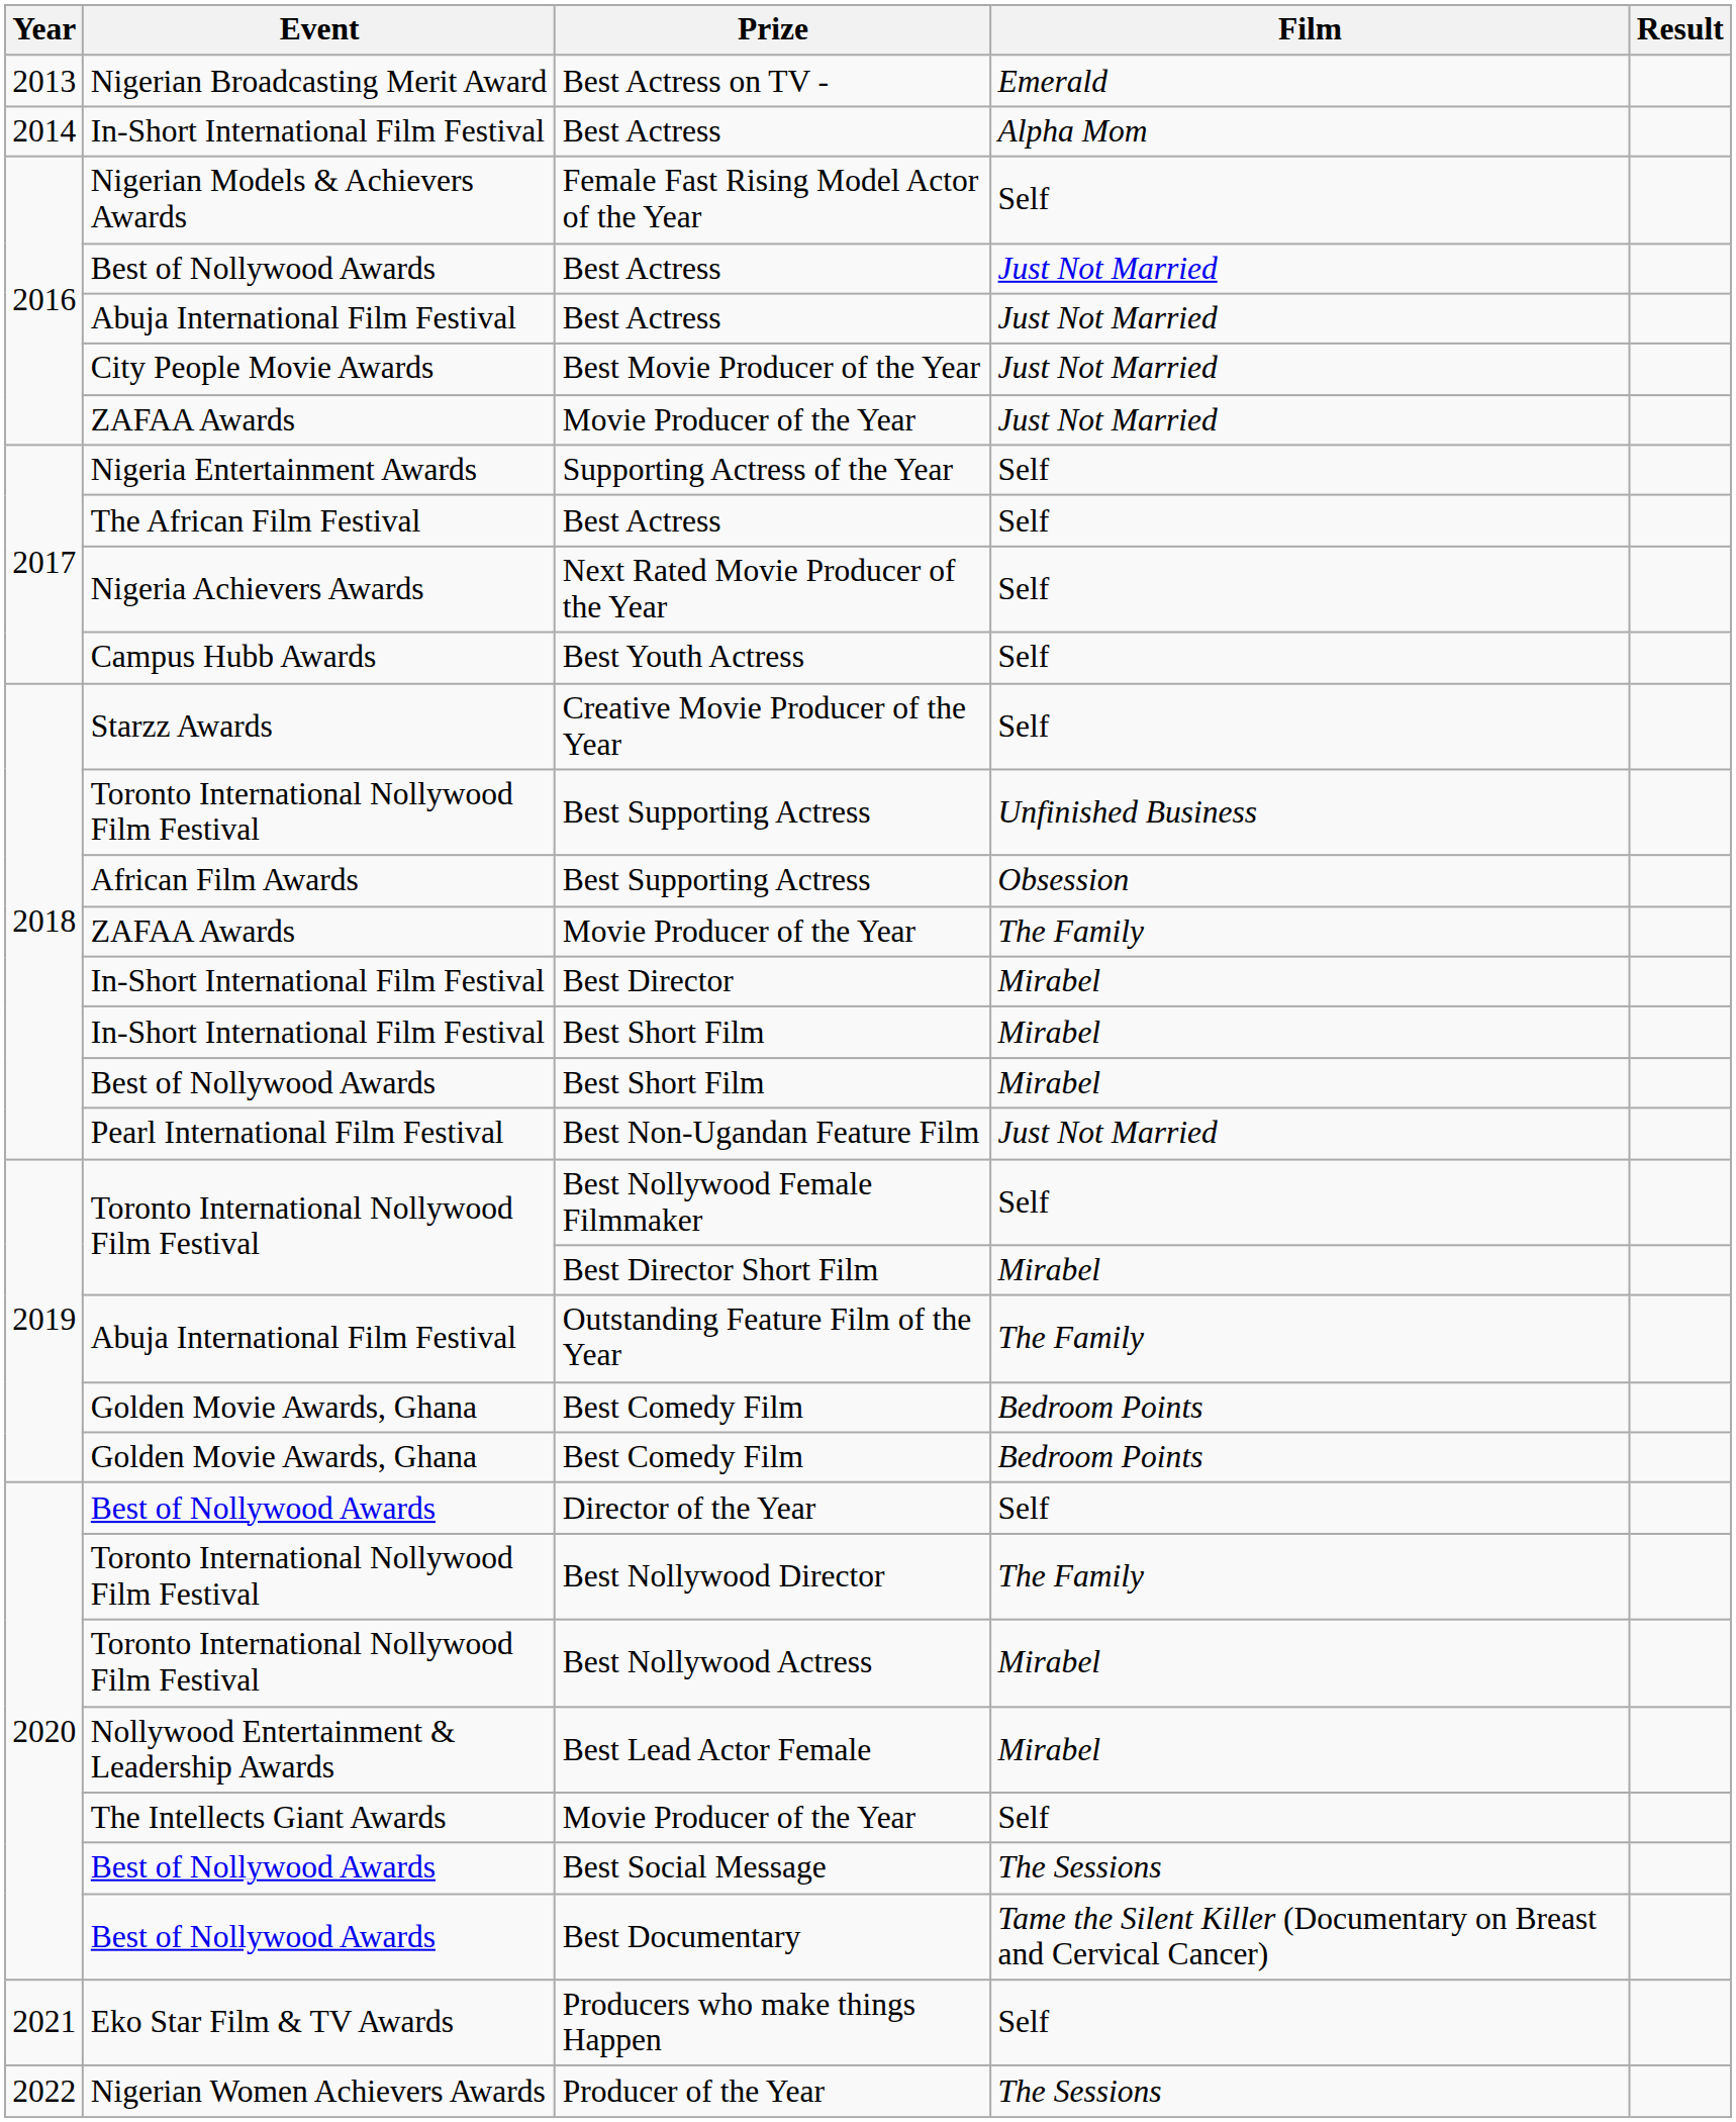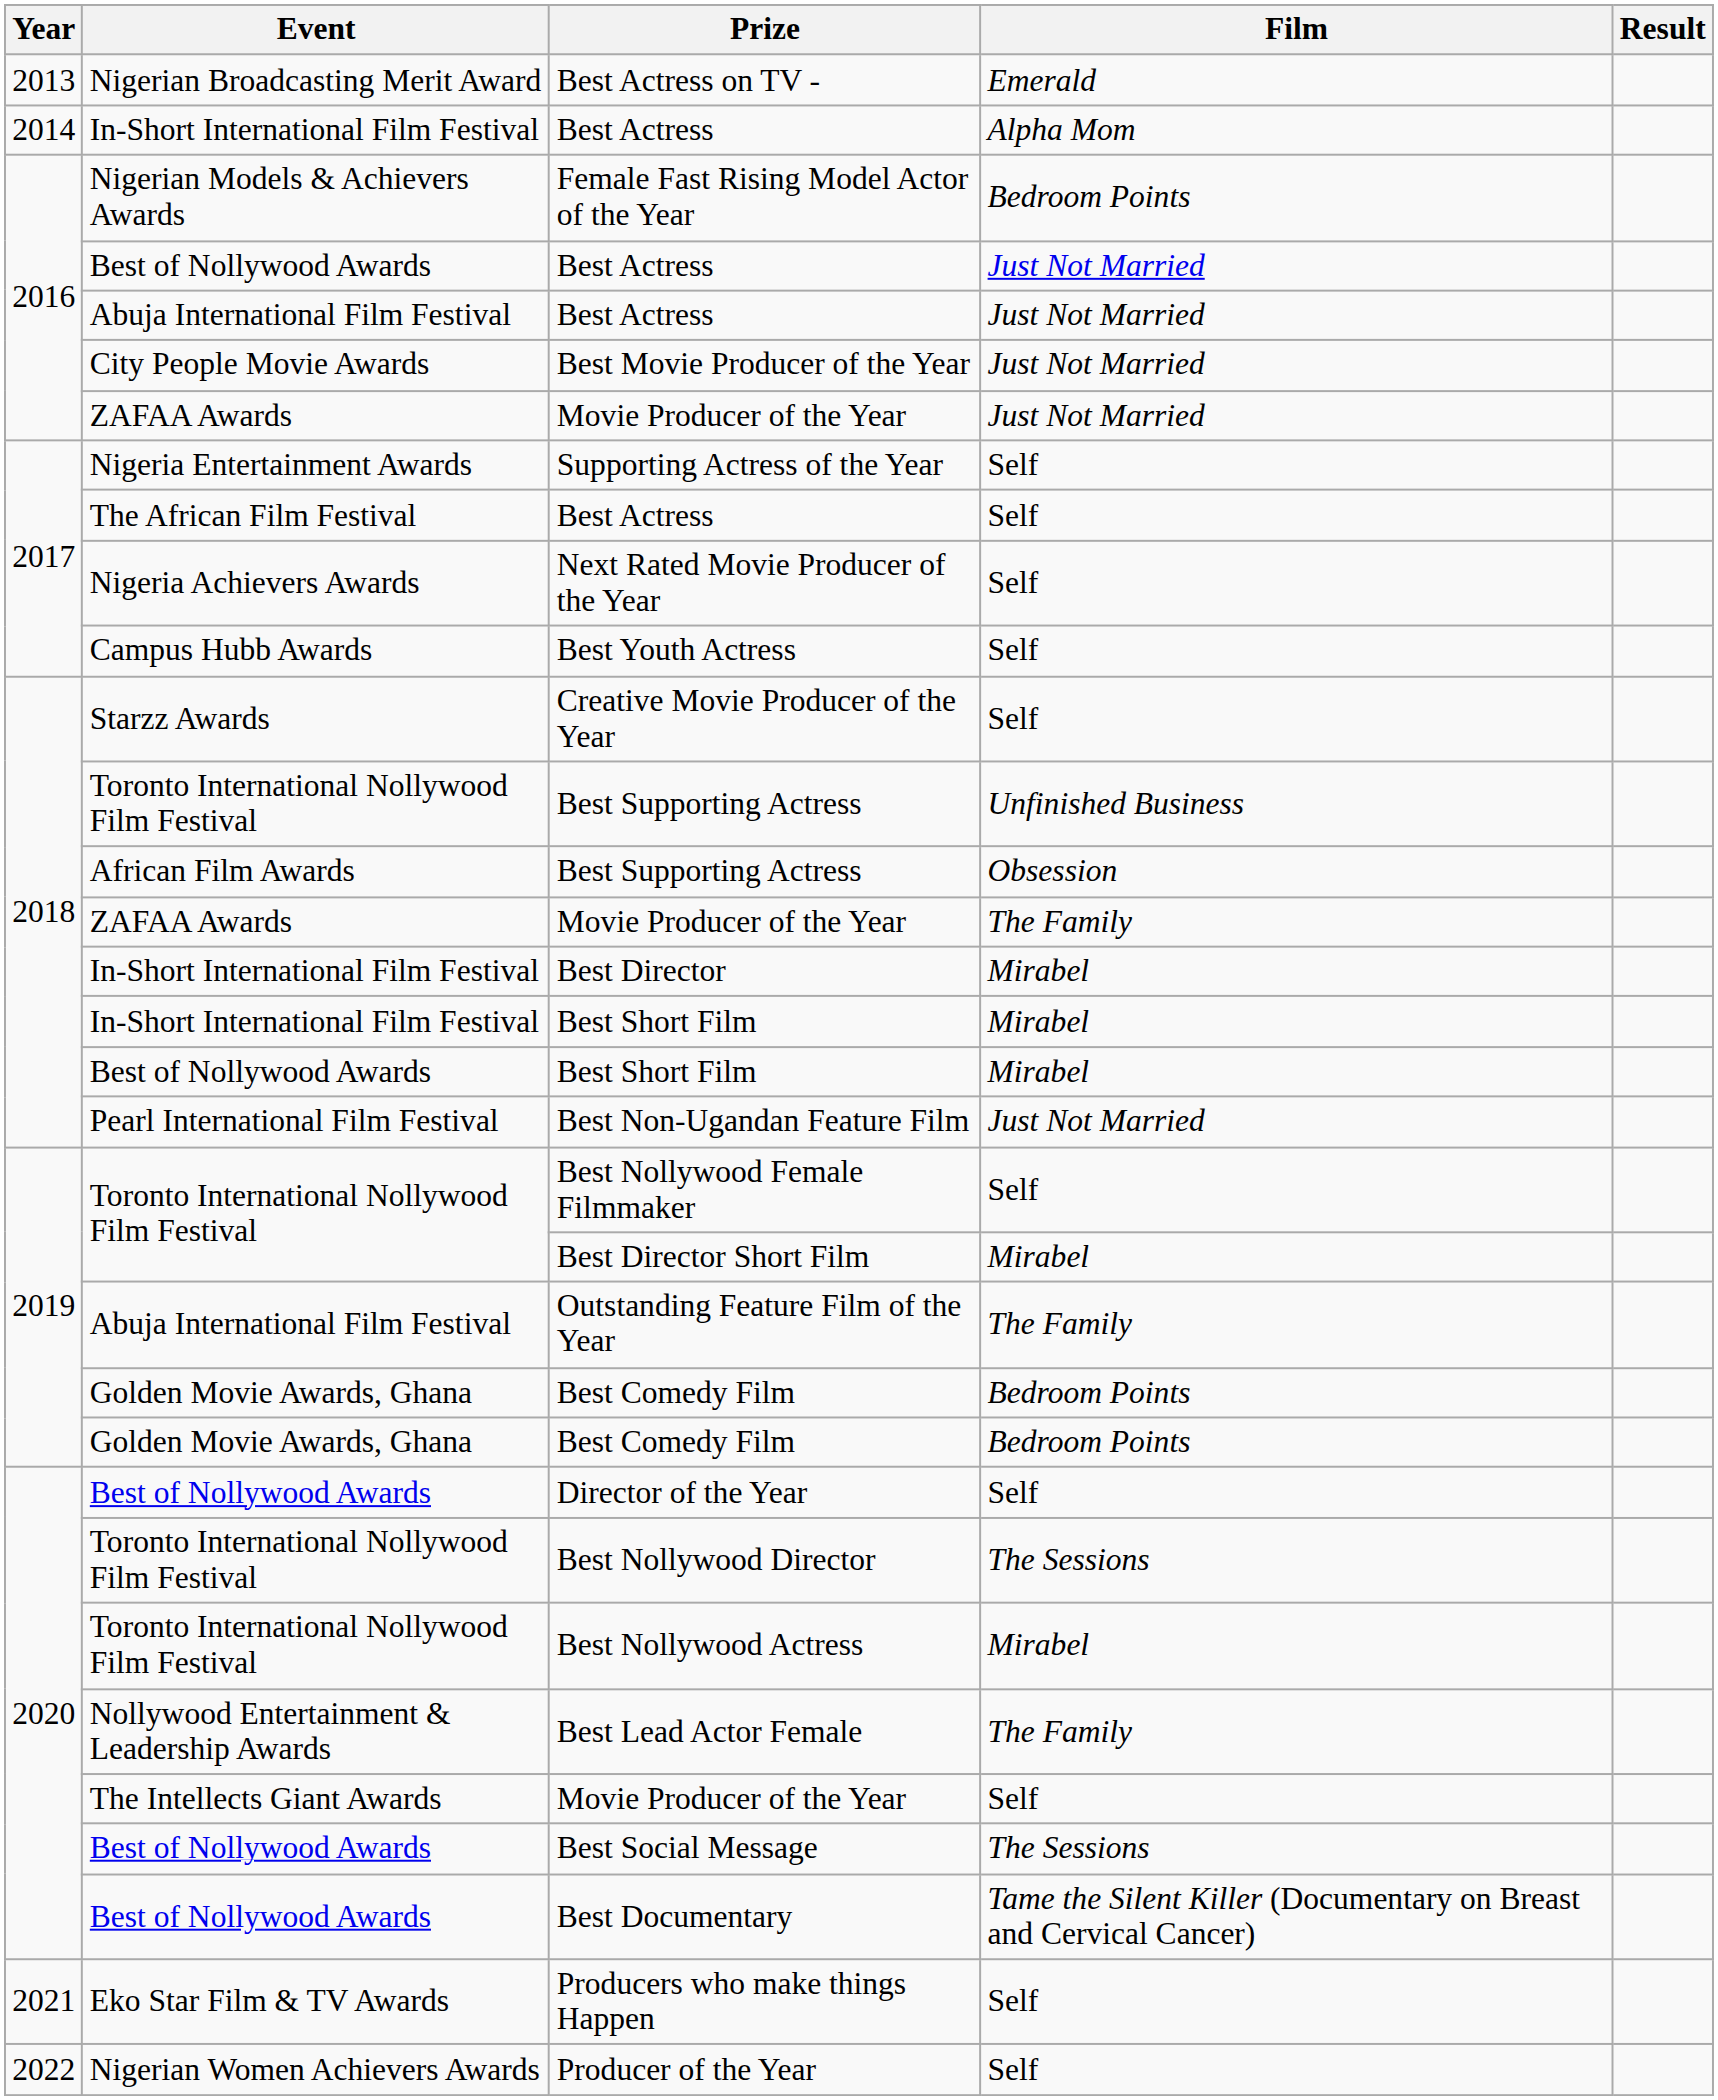Female Fast Rising Model Actor of the Year | Film: Self -> Bedroom Points
Best Nollywood Director | Film: The Family -> The Sessions
Best Lead Actor Female | Film: Mirabel -> The Family
Producer of the Year | Film: The Sessions -> Self
